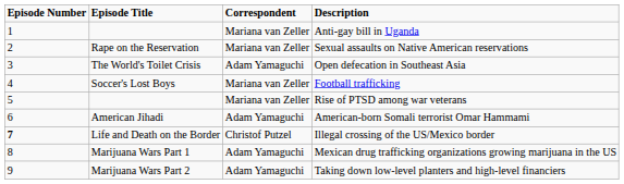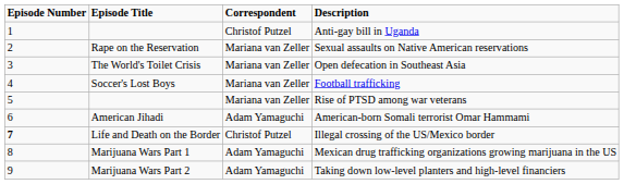Anti-gay bill in Uganda | Correspondent: Mariana van Zeller -> Christof Putzel
Open defecation in Southeast Asia | Correspondent: Adam Yamaguchi -> Mariana van Zeller
